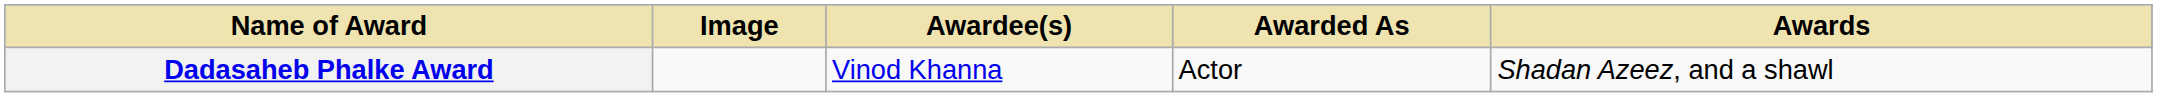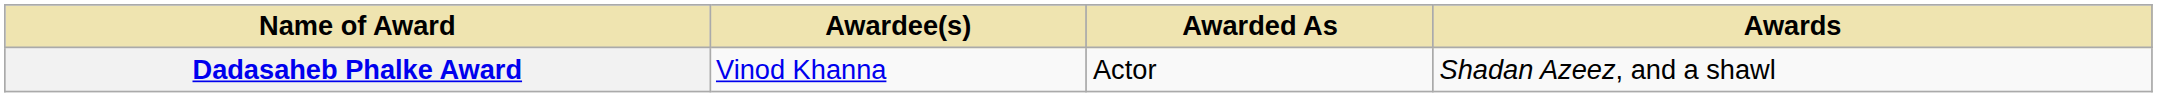- column: Image
